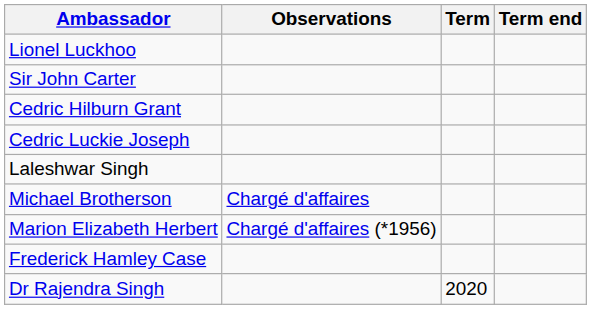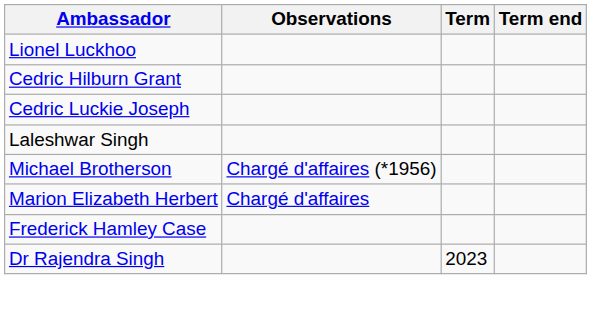- row: Sir John Carter
Michael Brotherson | Observations: Chargé d'affaires -> Chargé d'affaires (*1956)
Marion Elizabeth Herbert | Observations: Chargé d'affaires (*1956) -> Chargé d'affaires
Dr Rajendra Singh | Term: 2020 -> 2023
